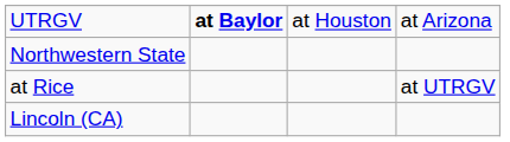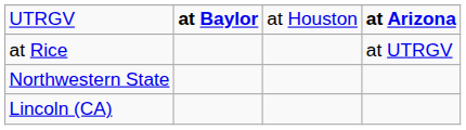UTRGV | column 4: normal -> bold
rows swapped: at Rice <-> Northwestern State
